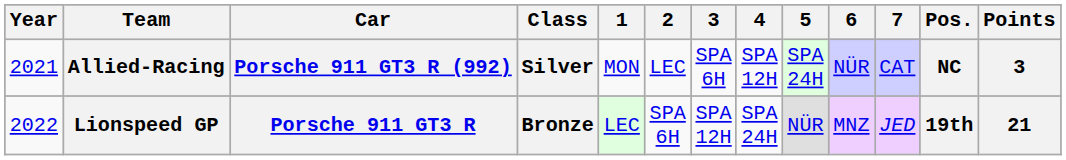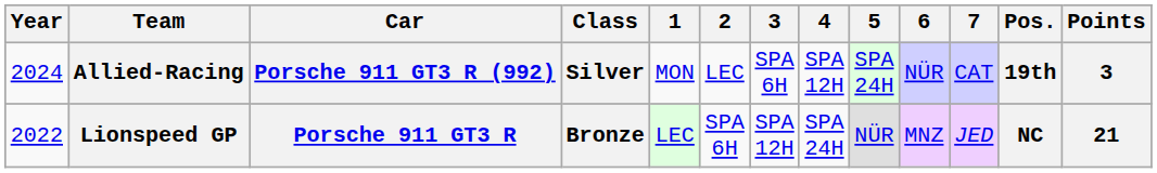Allied-Racing | Year: 2021 -> 2024
Allied-Racing | Pos.: NC -> 19th
Lionspeed GP | Pos.: 19th -> NC
